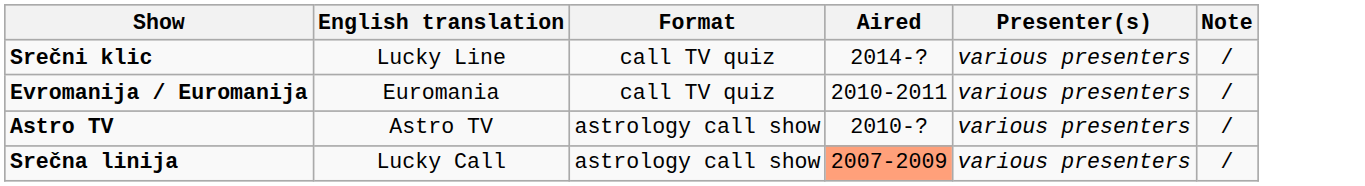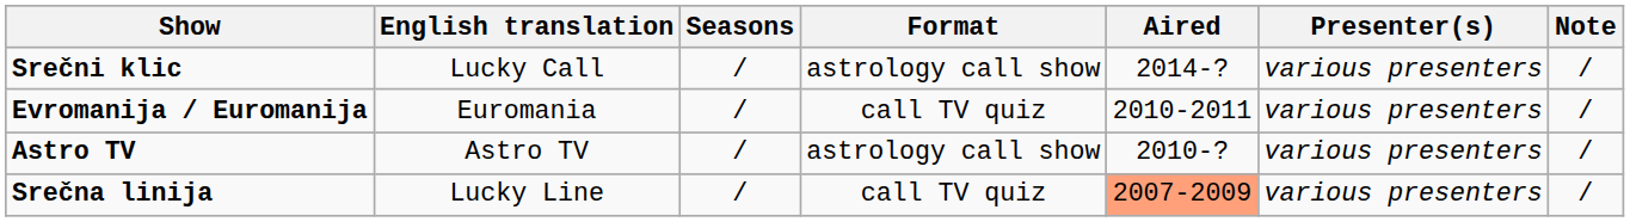+ column: Seasons | / | / | / | /
Srečni klic | English translation: Lucky Line -> Lucky Call
Srečni klic | Format: call TV quiz -> astrology call show
Srečna linija | English translation: Lucky Call -> Lucky Line
Srečna linija | Format: astrology call show -> call TV quiz
